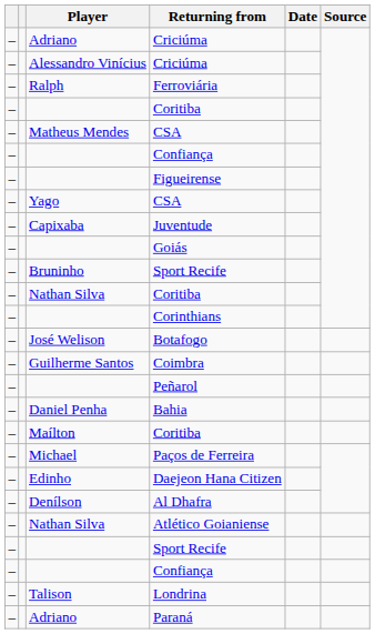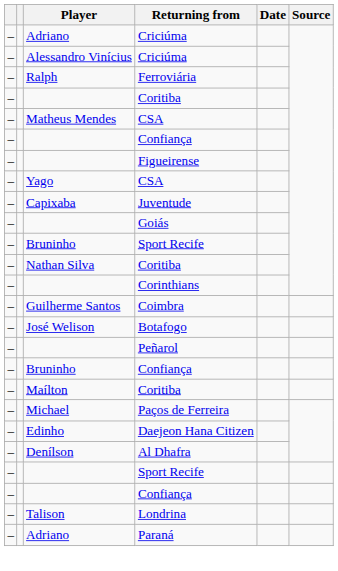rows swapped: Botafogo <-> Coimbra
+ row: – | Bruninho | Confiança
- row: – | Daniel Penha | Bahia
- row: – | Nathan Silva | Atlético Goianiense
